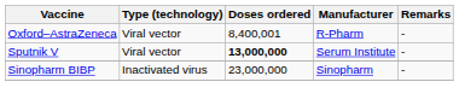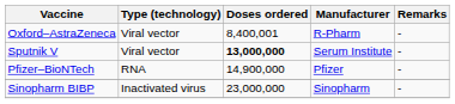+ row: Pfizer–BioNTech | RNA | 14,900,000 | Pfizer | -
